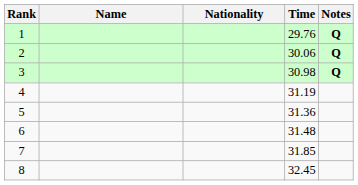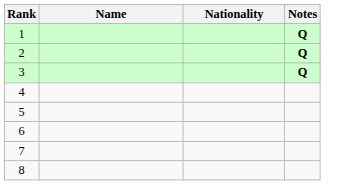- column: Time | 29.76 | 30.06 | 30.98 | 31.19 | 31.36 | 31.48 | 31.85 | 32.45
